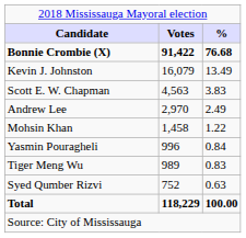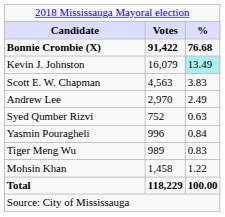Kevin J. Johnston | column 3: no background -> paleturquoise background
rows swapped: Mohsin Khan <-> Syed Qumber Rizvi
